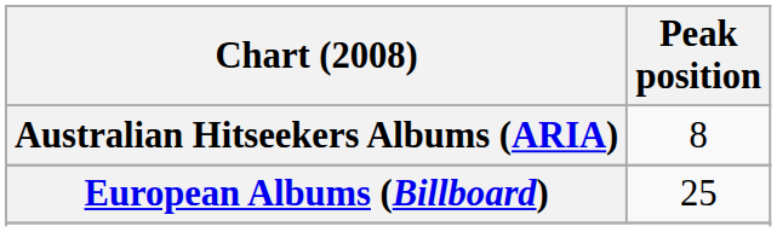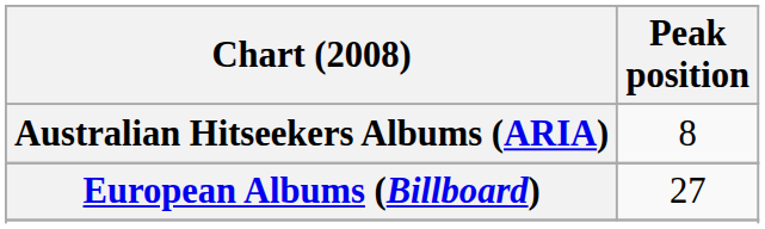European Albums (Billboard) | Peak position: 25 -> 27
